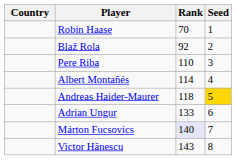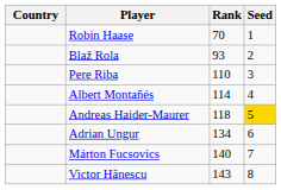Blaž Rola | Rank: 92 -> 93
Adrian Ungur | Rank: 133 -> 134
Márton Fucsovics | Rank: lavender background -> no background
